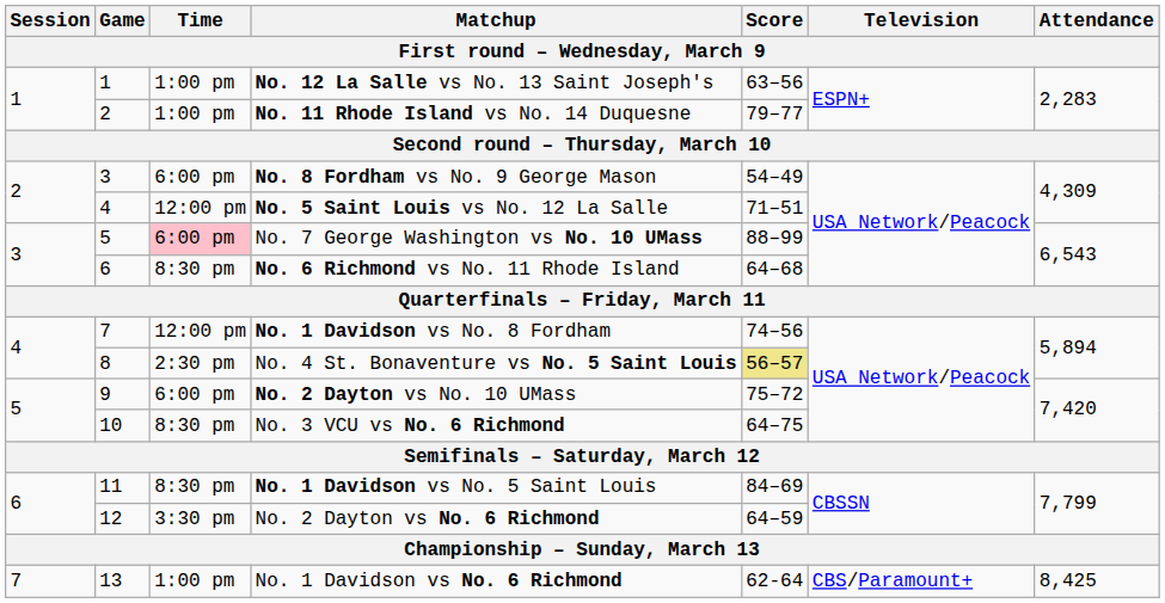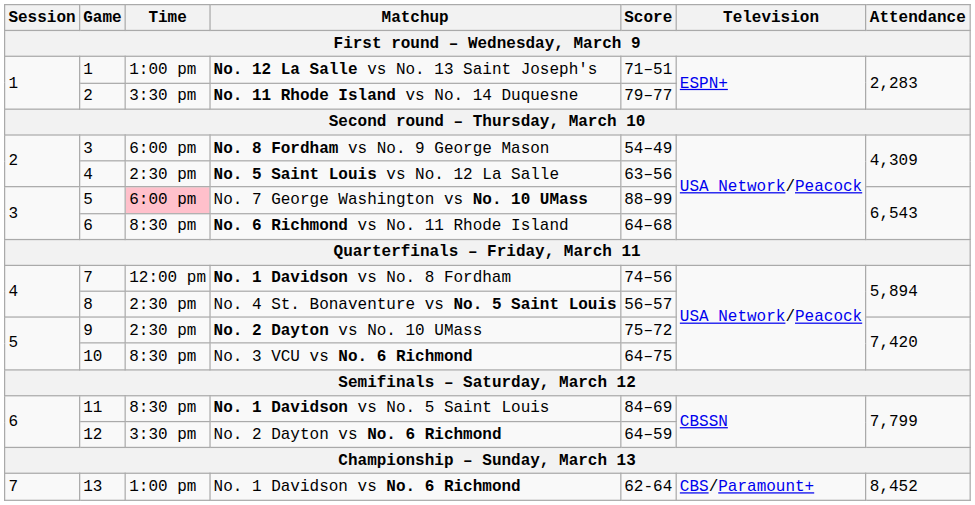No. 12 La Salle vs No. 13 Saint Joseph's | Score: 63–56 -> 71–51
No. 11 Rhode Island vs No. 14 Duquesne | Time: 1:00 pm -> 3:30 pm
No. 5 Saint Louis vs No. 12 La Salle | Time: 12:00 pm -> 2:30 pm
No. 5 Saint Louis vs No. 12 La Salle | Score: 71–51 -> 63–56
No. 4 St. Bonaventure vs No. 5 Saint Louis | Score: khaki background -> no background
No. 2 Dayton vs No. 10 UMass | Time: 6:00 pm -> 2:30 pm
No. 1 Davidson vs No. 6 Richmond | Attendance: 8,425 -> 8,452
